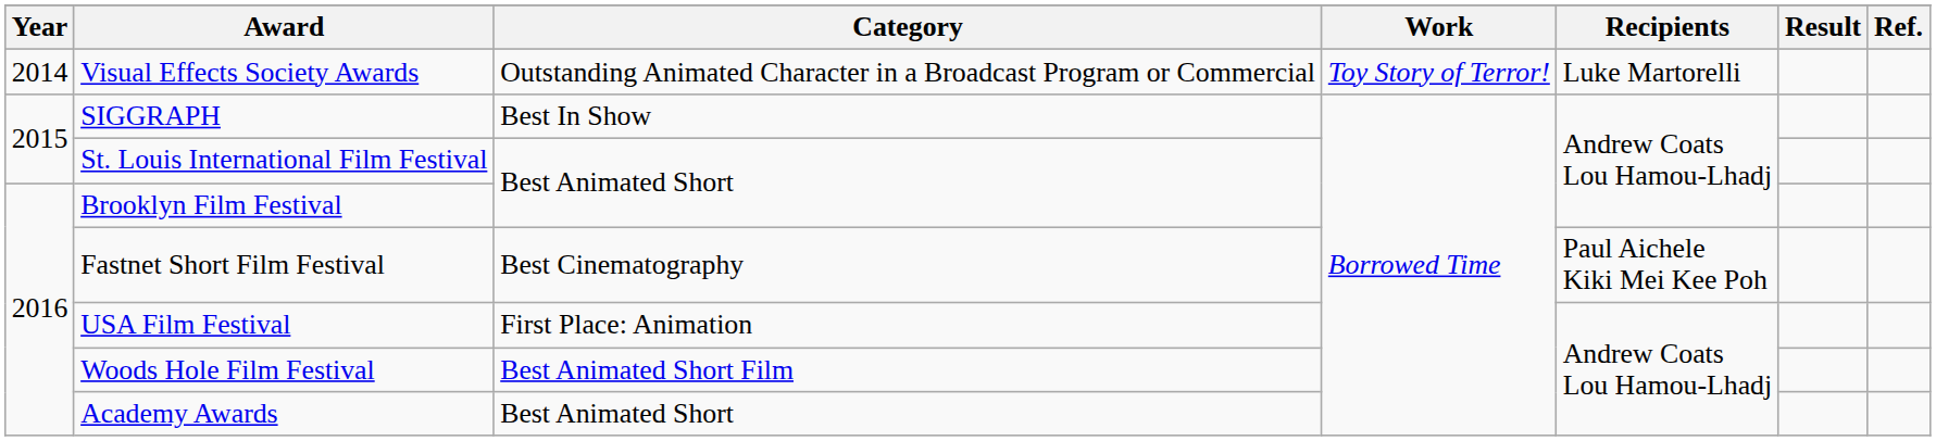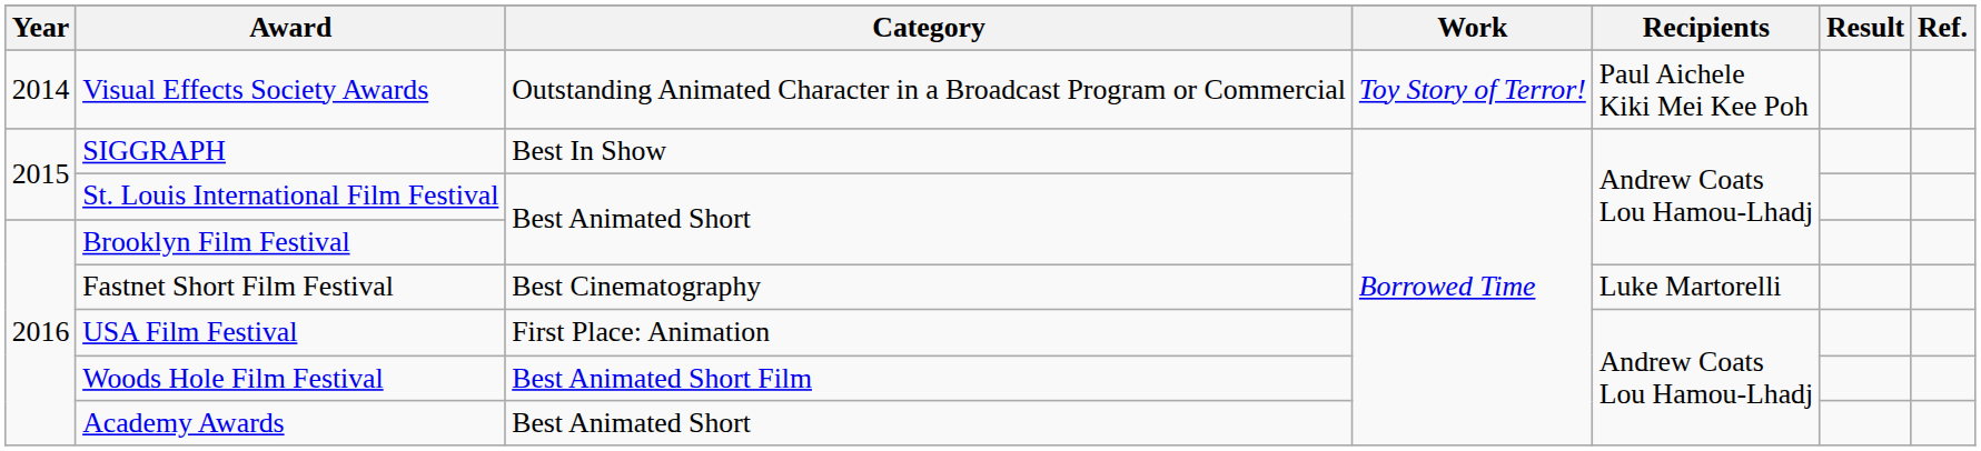Visual Effects Society Awards | Recipients: Luke Martorelli -> Paul Aichele Kiki Mei Kee Poh
Fastnet Short Film Festival | Recipients: Paul Aichele Kiki Mei Kee Poh -> Luke Martorelli
